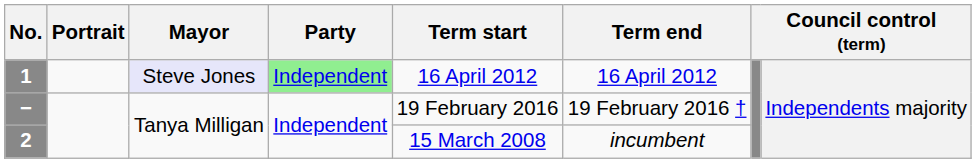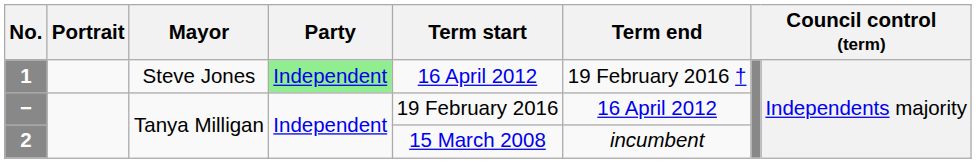1 | Mayor: lavender background -> no background
1 | Term end: 16 April 2012 -> 19 February 2016 †
− | Term end: 19 February 2016 † -> 16 April 2012
